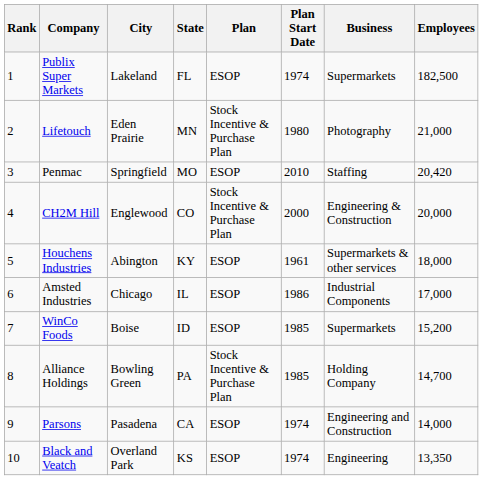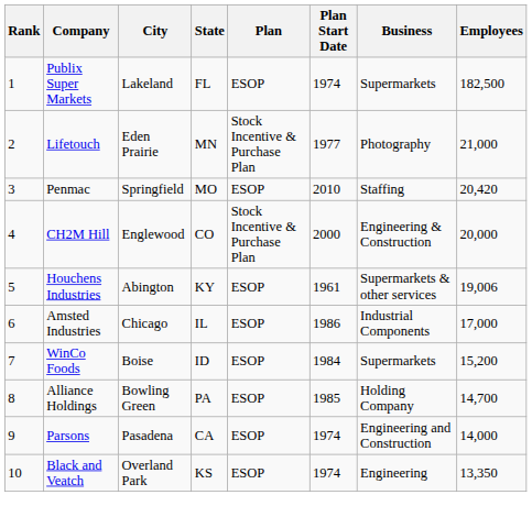Lifetouch | Plan Start Date: 1980 -> 1977
Houchens Industries | Employees: 18,000 -> 19,006
WinCo Foods | Plan Start Date: 1985 -> 1984
Alliance Holdings | Plan: Stock Incentive & Purchase Plan -> ESOP
